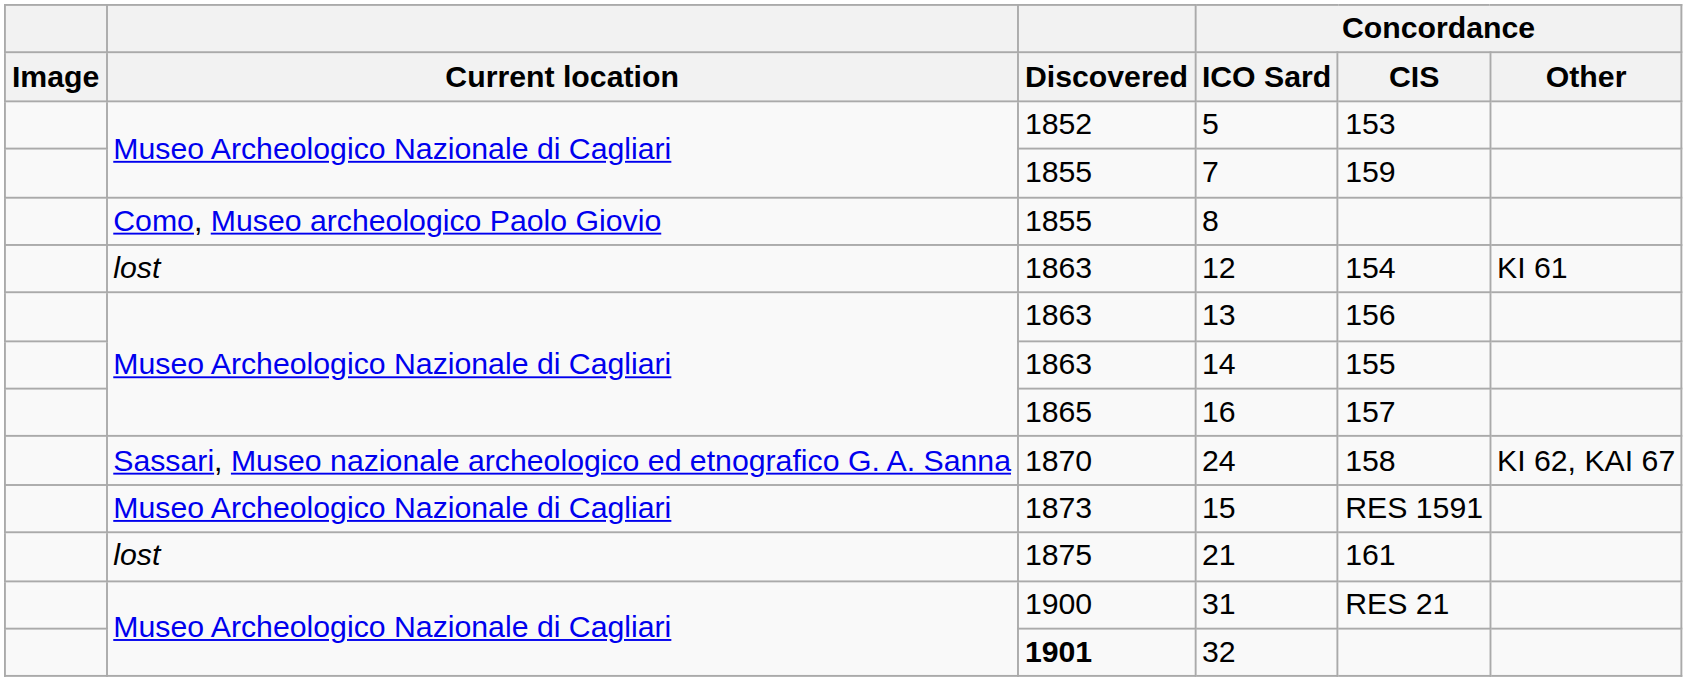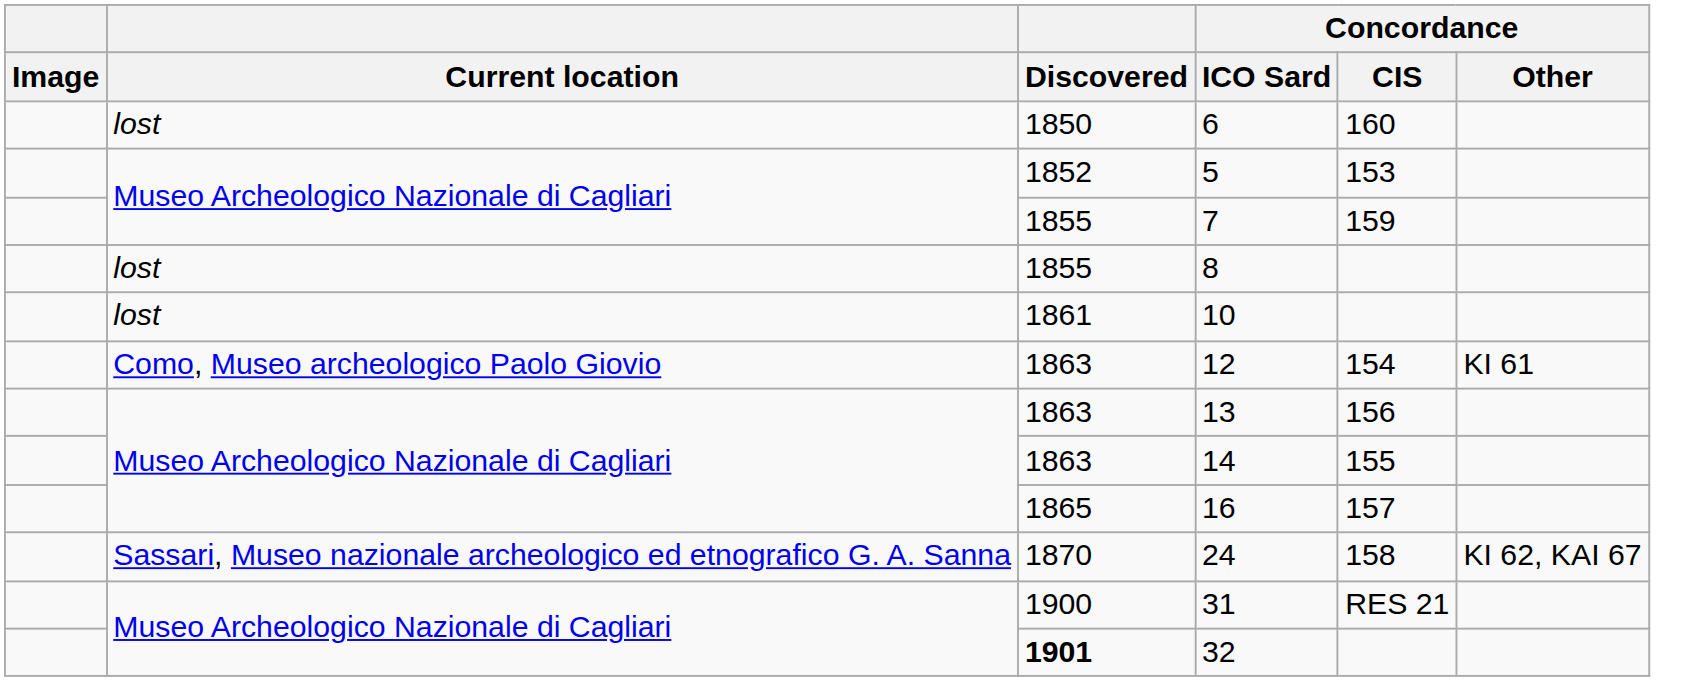+ row: lost | 1850 | 6 | 160
8 | Current location: Como, Museo archeologico Paolo Giovio -> lost
+ row: lost | 1861 | 10
12 | Current location: lost -> Como, Museo archeologico Paolo Giovio
- row: Museo Archeologico Nazionale di Cagliari | 1873 | 15 | RES 1591
- row: lost | 1875 | 21 | 161
